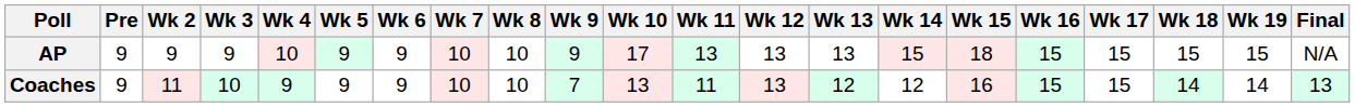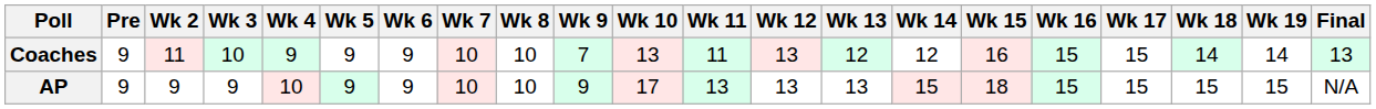rows swapped: AP <-> Coaches
